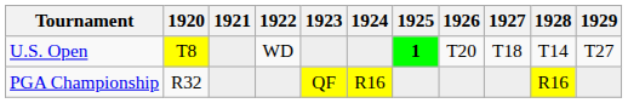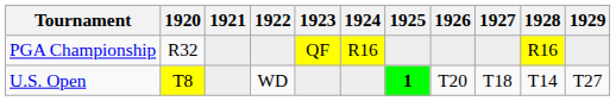rows swapped: U.S. Open <-> PGA Championship
